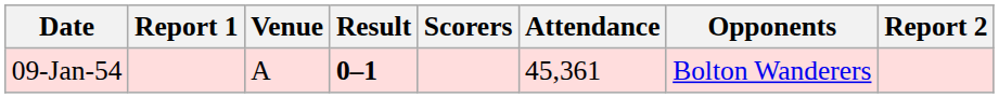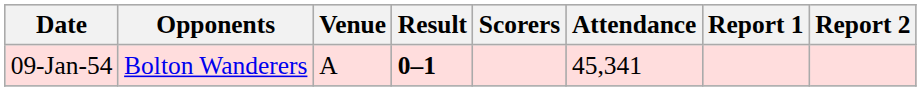columns swapped: Opponents <-> Report 1
09-Jan-54 | Attendance: 45,361 -> 45,341
